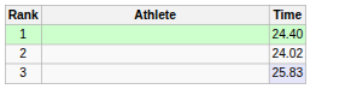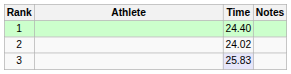+ column: Notes
